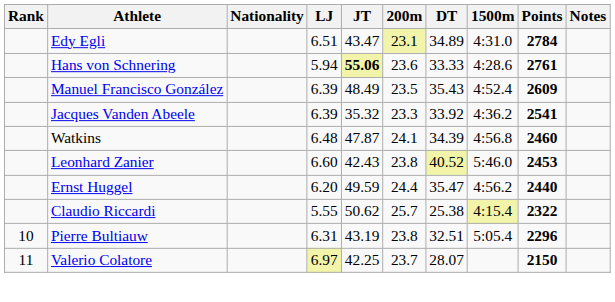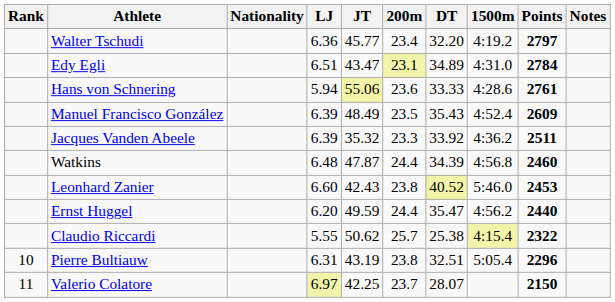+ row: Walter Tschudi | 6.36 | 45.77 | 23.4 | 32.20 | 4:19.2 | 2797
Hans von Schnering | JT: bold -> normal
Jacques Vanden Abeele | Points: 2541 -> 2511
Watkins | 200m: 24.1 -> 24.4
